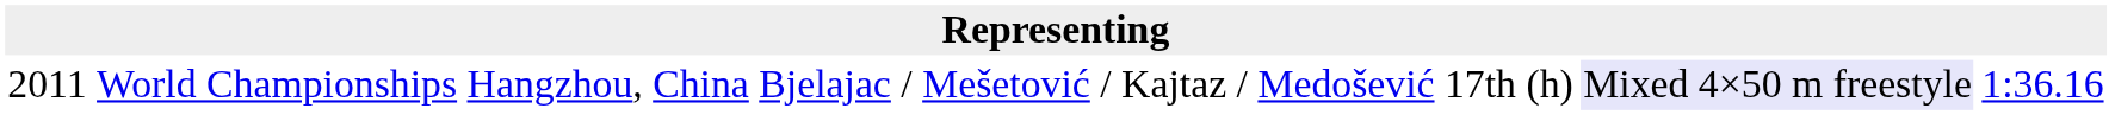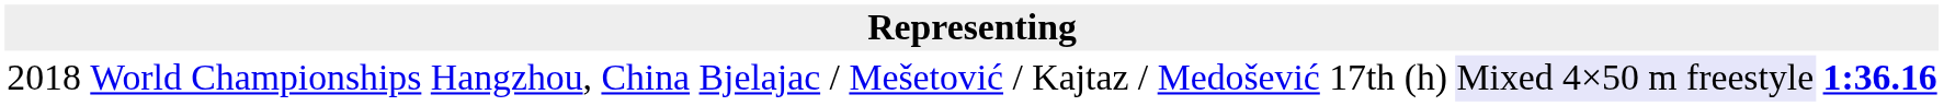World Championships | column 1: 2011 -> 2018
World Championships | column 7: normal -> bold
